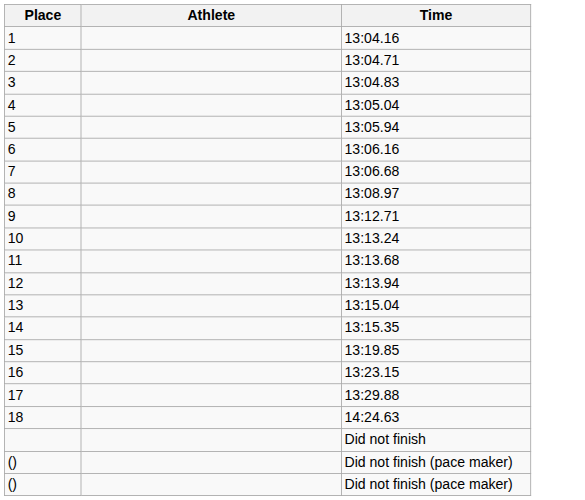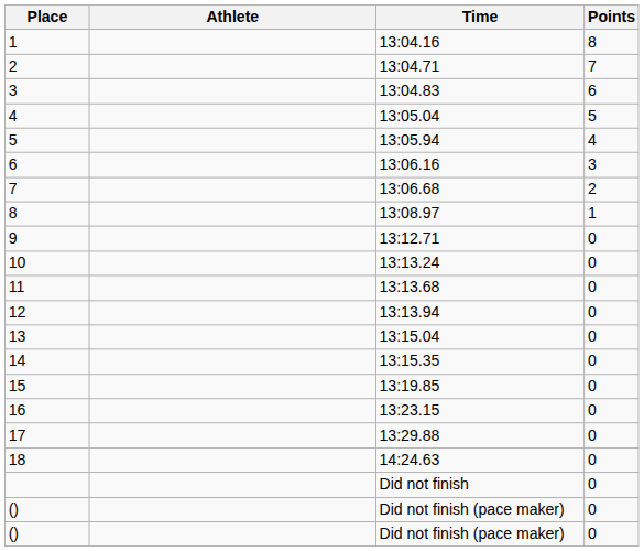+ column: Points | 8 | 7 | 6 | 5 | 4 | 3 | 2 | 1 | 0 | 0 | 0 | 0 | 0 | 0 | 0 | 0 | 0 | 0 | 0 | 0 | 0
